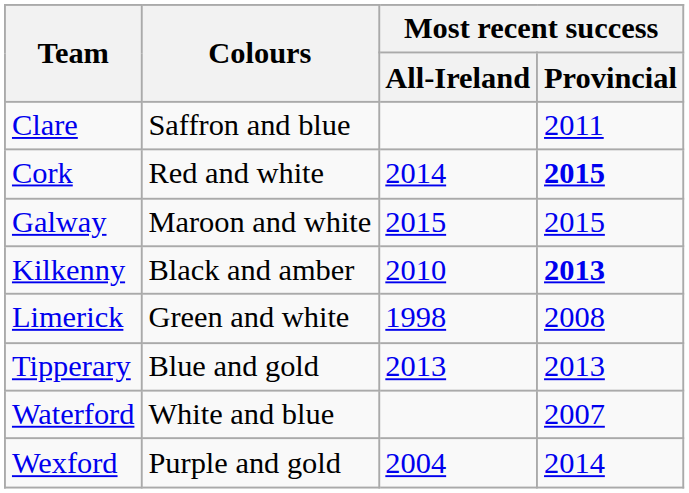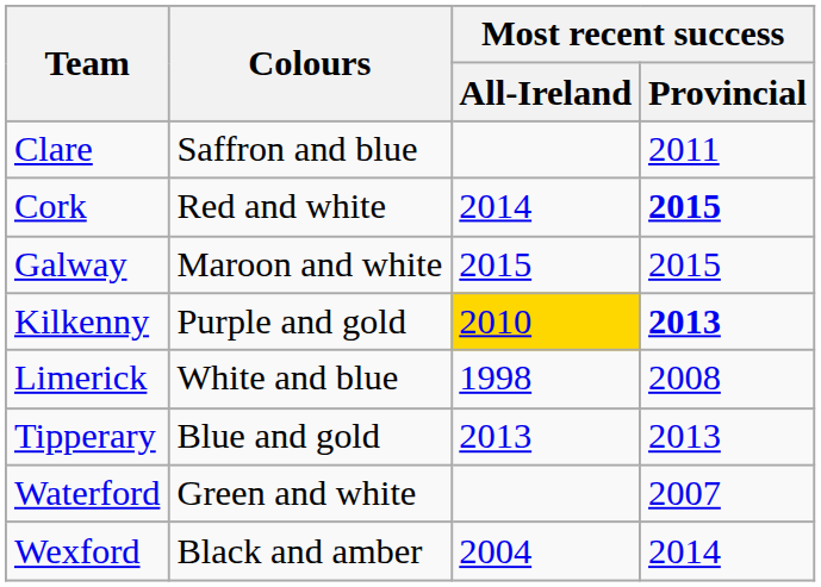Kilkenny | Colours: Black and amber -> Purple and gold
Kilkenny | Most recent success / All-Ireland: no background -> gold background
Limerick | Colours: Green and white -> White and blue
Waterford | Colours: White and blue -> Green and white
Wexford | Colours: Purple and gold -> Black and amber
